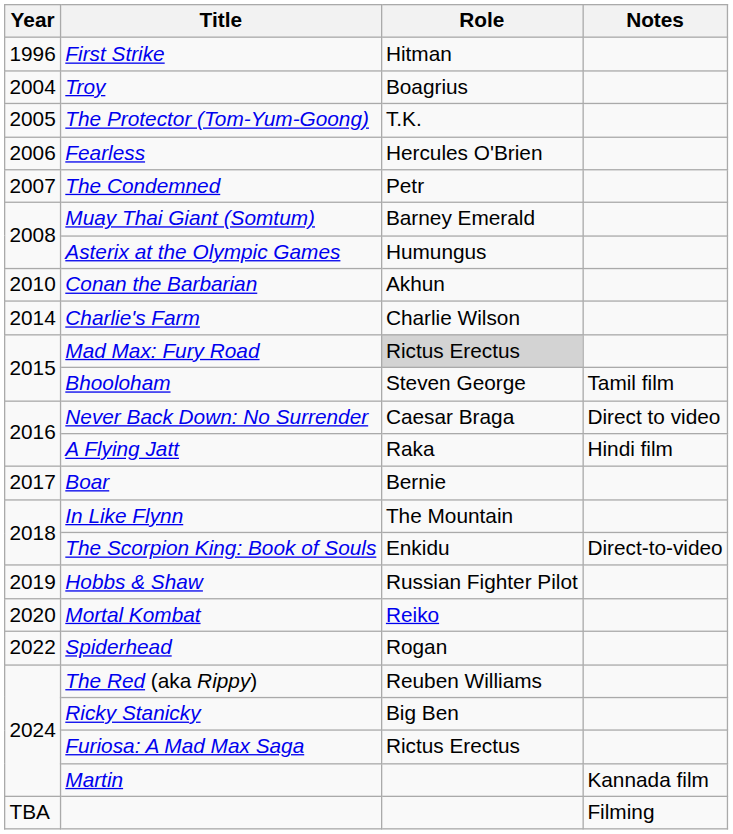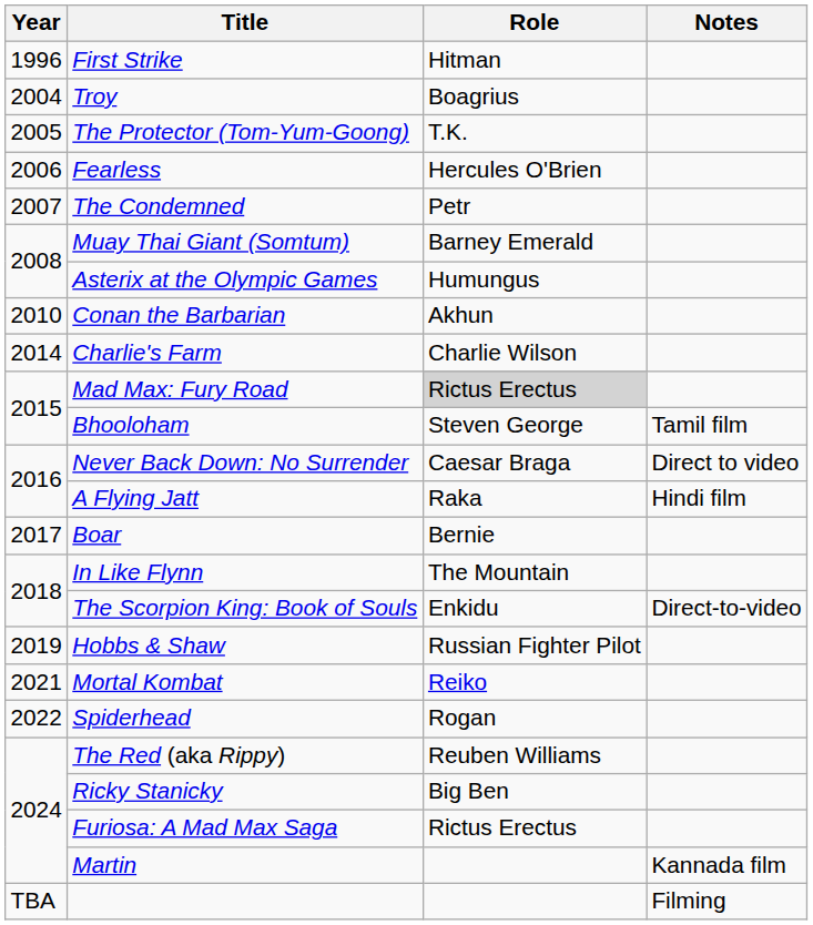Mortal Kombat | Year: 2020 -> 2021
